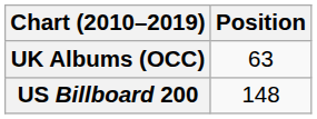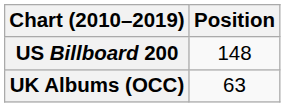rows swapped: UK Albums (OCC) <-> US Billboard 200
